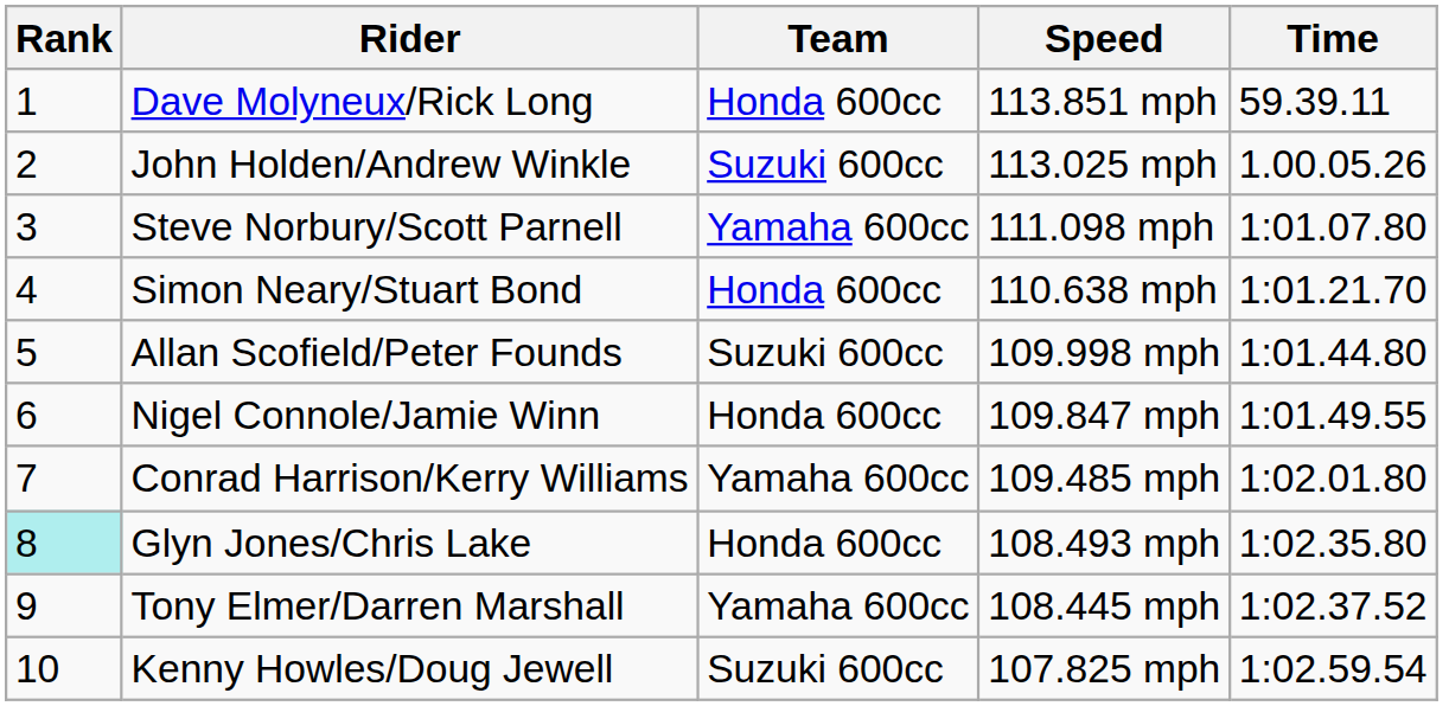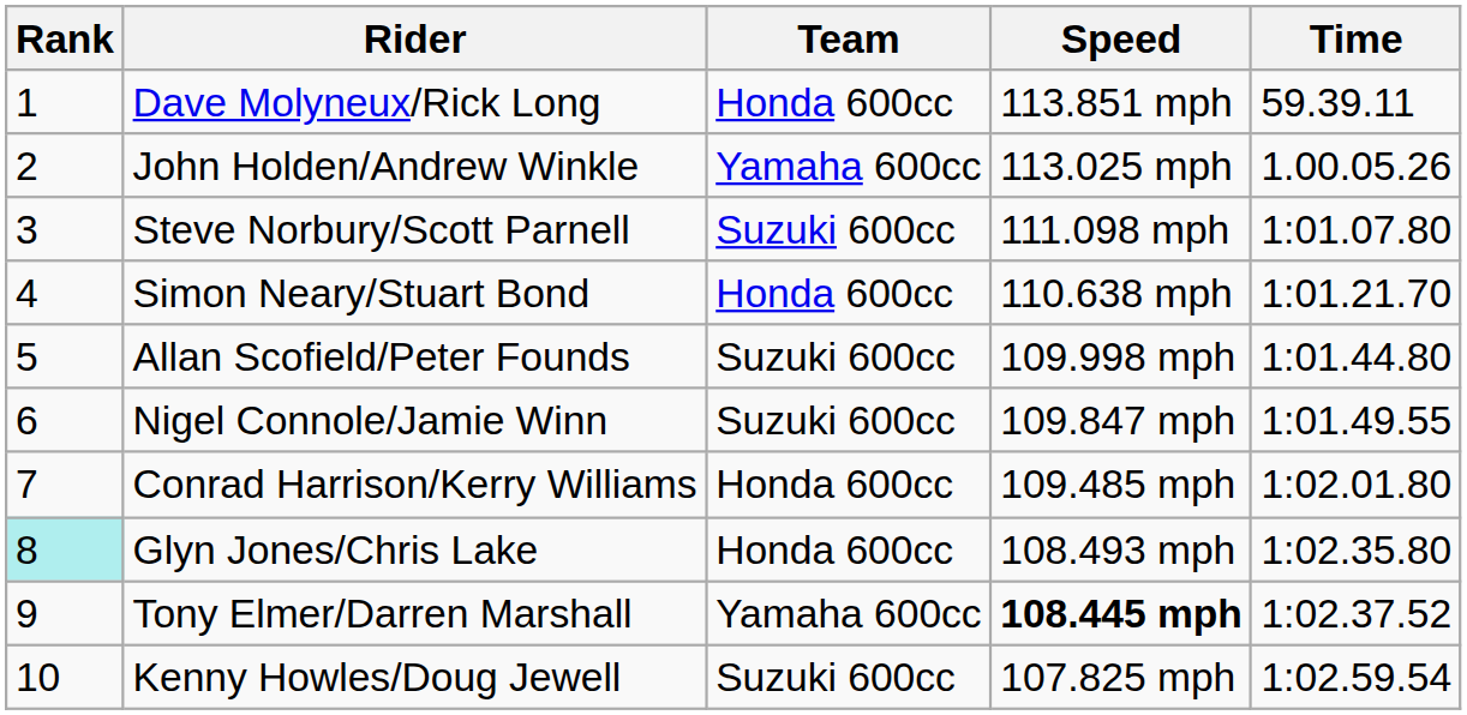John Holden/Andrew Winkle | Team: Suzuki 600cc -> Yamaha 600cc
Steve Norbury/Scott Parnell | Team: Yamaha 600cc -> Suzuki 600cc
Nigel Connole/Jamie Winn | Team: Honda 600cc -> Suzuki 600cc
Conrad Harrison/Kerry Williams | Team: Yamaha 600cc -> Honda 600cc
Tony Elmer/Darren Marshall | Speed: normal -> bold
